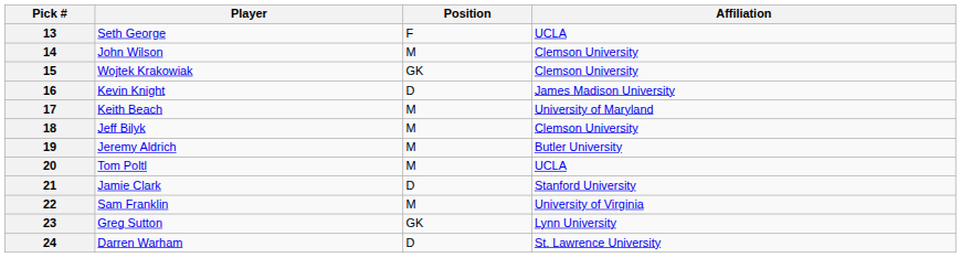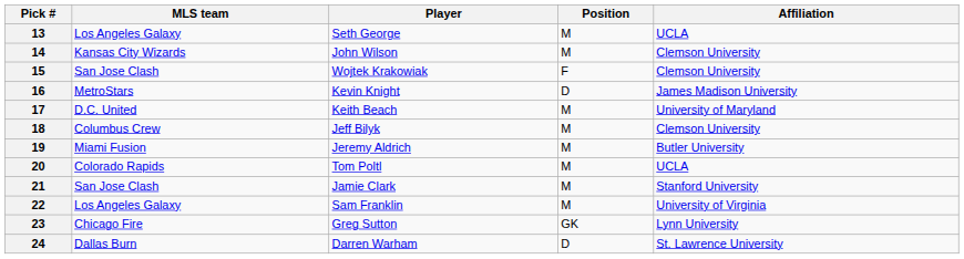+ column: MLS team | Los Angeles Galaxy | Kansas City Wizards | San Jose Clash | MetroStars | D.C. United | Columbus Crew | Miami Fusion | Colorado Rapids | San Jose Clash | Los Angeles Galaxy | Chicago Fire | Dallas Burn
13 | Position: F -> M
15 | Position: GK -> F
21 | Position: D -> M
